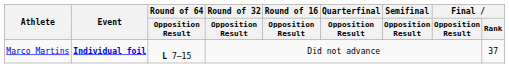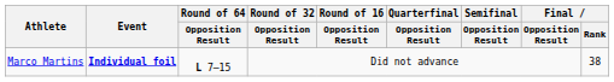Marco Martins | Final / Rank: 37 -> 38
